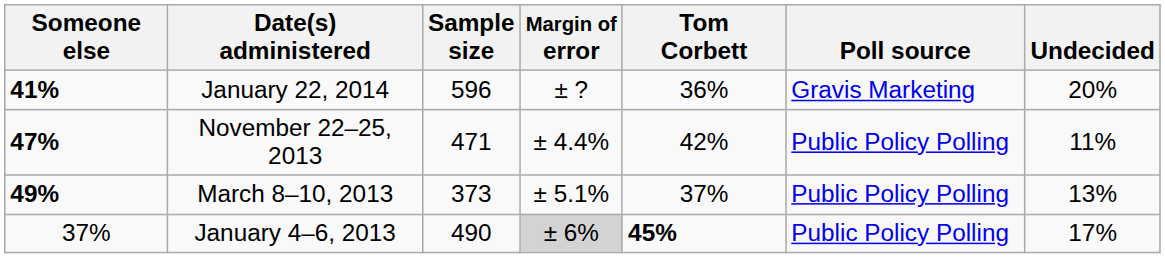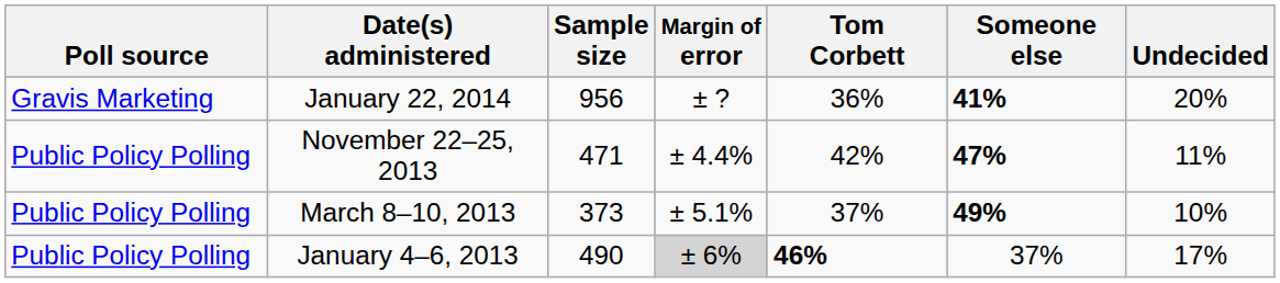columns swapped: Poll source <-> Someone else
January 22, 2014 | Sample size: 596 -> 956
March 8–10, 2013 | Undecided: 13% -> 10%
January 4–6, 2013 | Tom Corbett: 45% -> 46%
